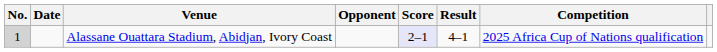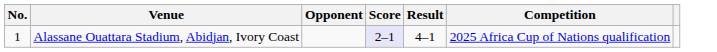- column: Date
Alassane Ouattara Stadium, Abidjan, Ivory Coast | No.: lightgrey background -> no background
